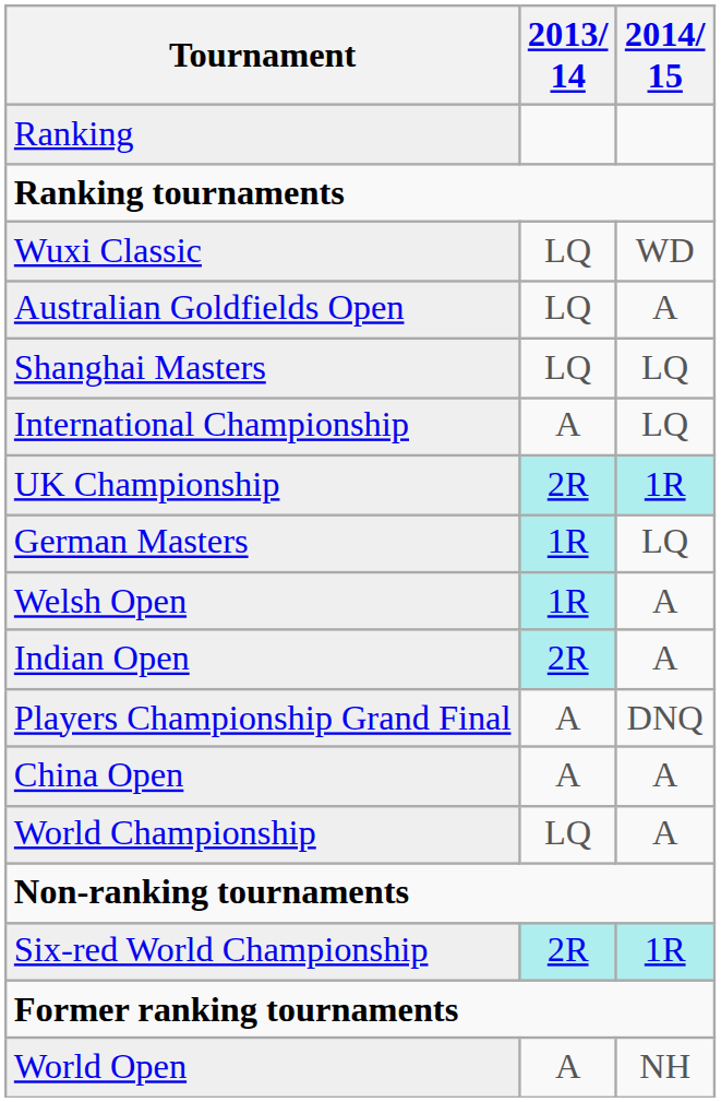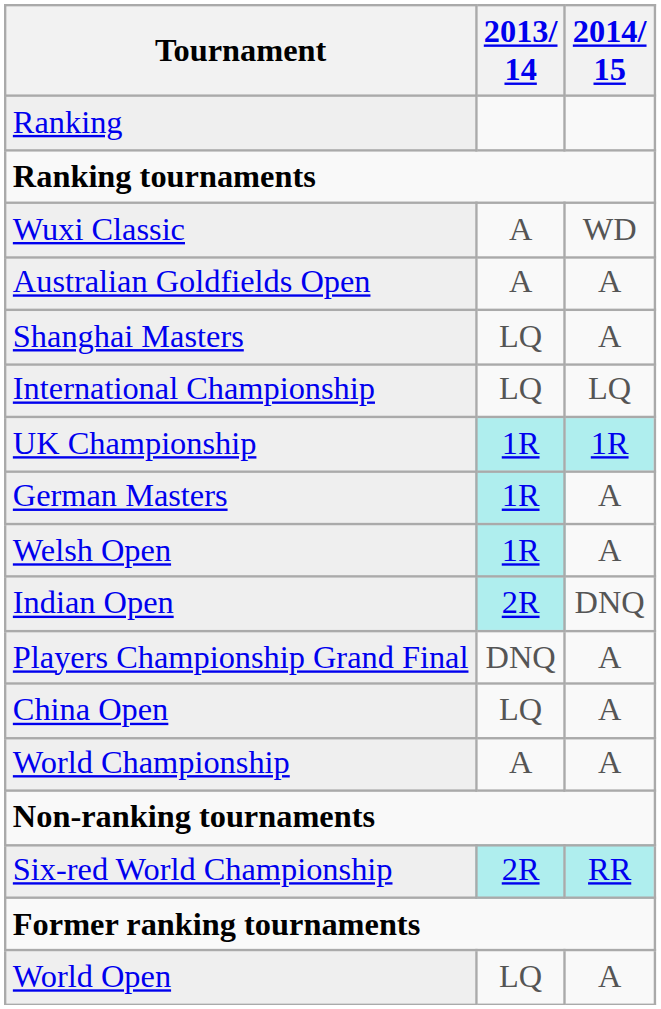Wuxi Classic | 2013/ 14: LQ -> A
Australian Goldfields Open | 2013/ 14: LQ -> A
Shanghai Masters | 2014/ 15: LQ -> A
International Championship | 2013/ 14: A -> LQ
UK Championship | 2013/ 14: 2R -> 1R
German Masters | 2014/ 15: LQ -> A
Indian Open | 2014/ 15: A -> DNQ
Players Championship Grand Final | 2013/ 14: A -> DNQ
Players Championship Grand Final | 2014/ 15: DNQ -> A
China Open | 2013/ 14: A -> LQ
World Championship | 2013/ 14: LQ -> A
Six-red World Championship | 2014/ 15: 1R -> RR
World Open | 2013/ 14: A -> LQ
World Open | 2014/ 15: NH -> A
